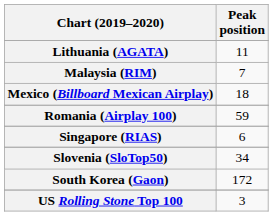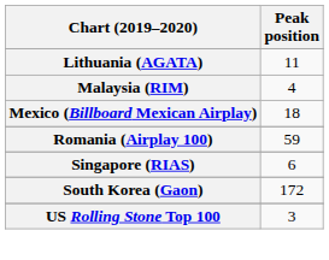Malaysia (RIM) | Peak position: 7 -> 4
- row: Slovenia (SloTop50) | 34
